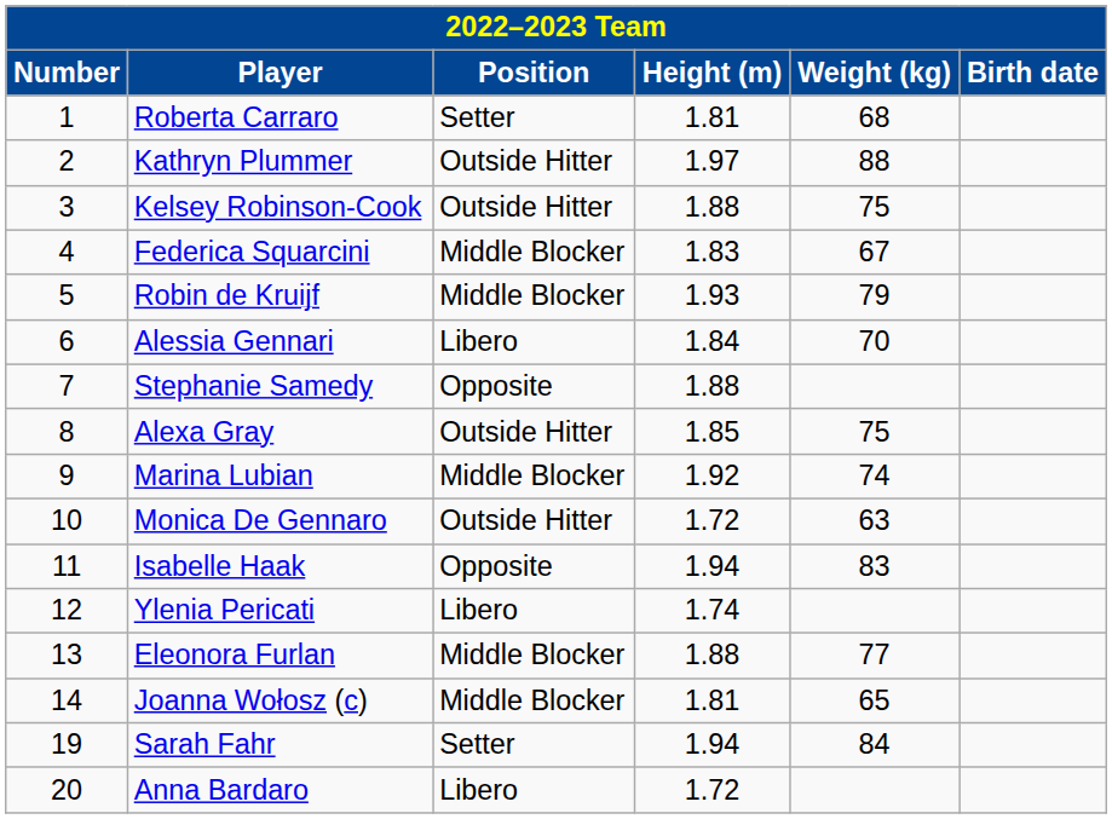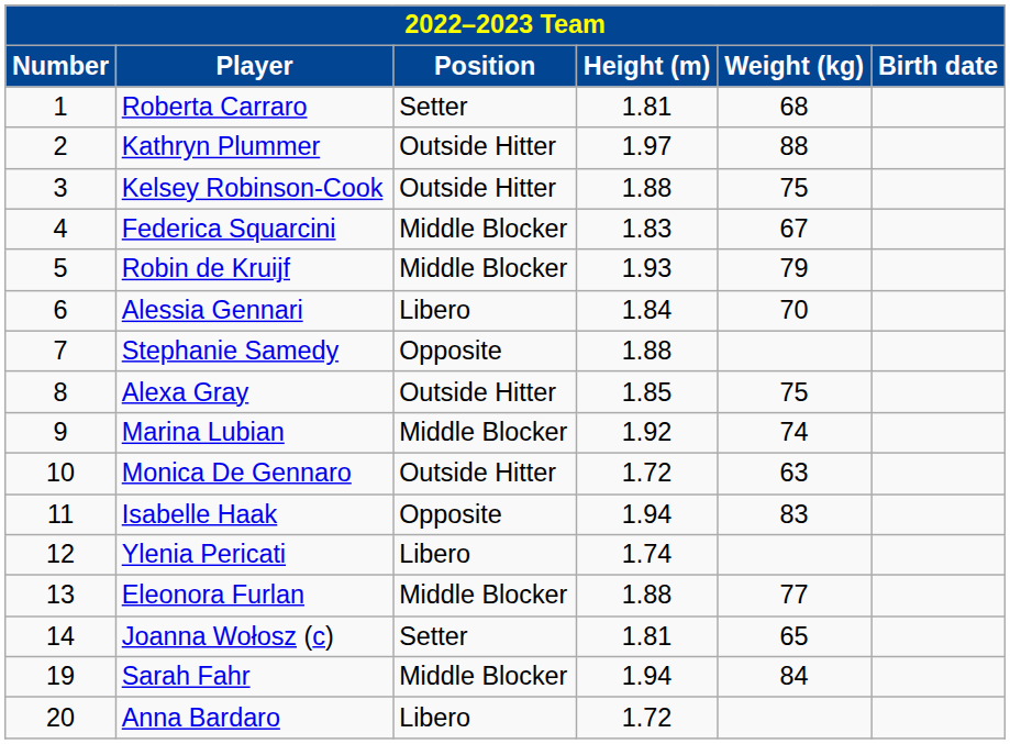Joanna Wołosz (c) | Position: Middle Blocker -> Setter
Sarah Fahr | Position: Setter -> Middle Blocker
